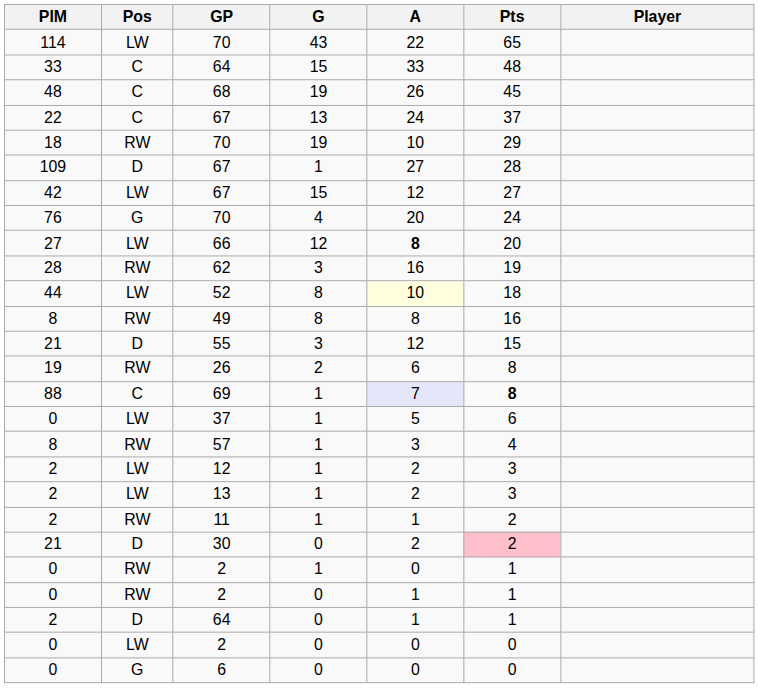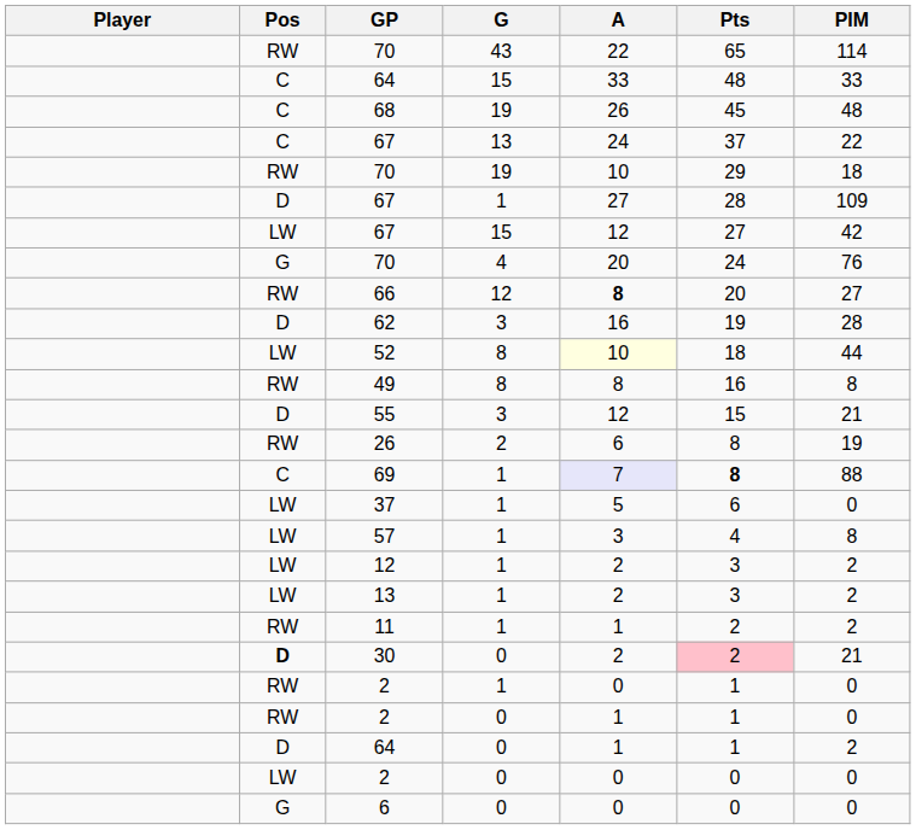columns swapped: Player <-> PIM
70 / 43 | Pos: LW -> RW
66 | Pos: LW -> RW
62 | Pos: RW -> D
57 | Pos: RW -> LW
30 | Pos: normal -> bold
